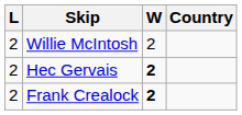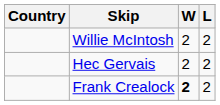columns swapped: Country <-> L
Hec Gervais | W: bold -> normal
